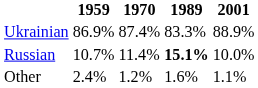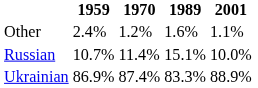rows swapped: Ukrainian <-> Other
Russian | 1989: bold -> normal
